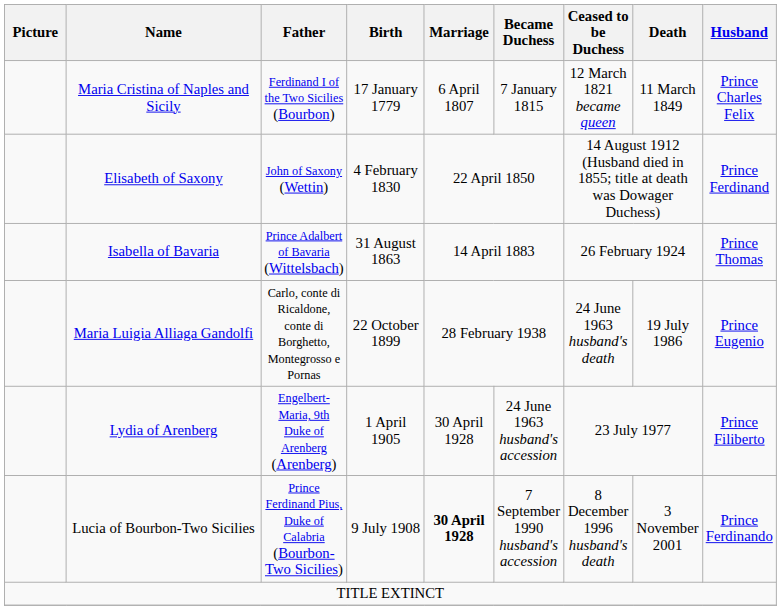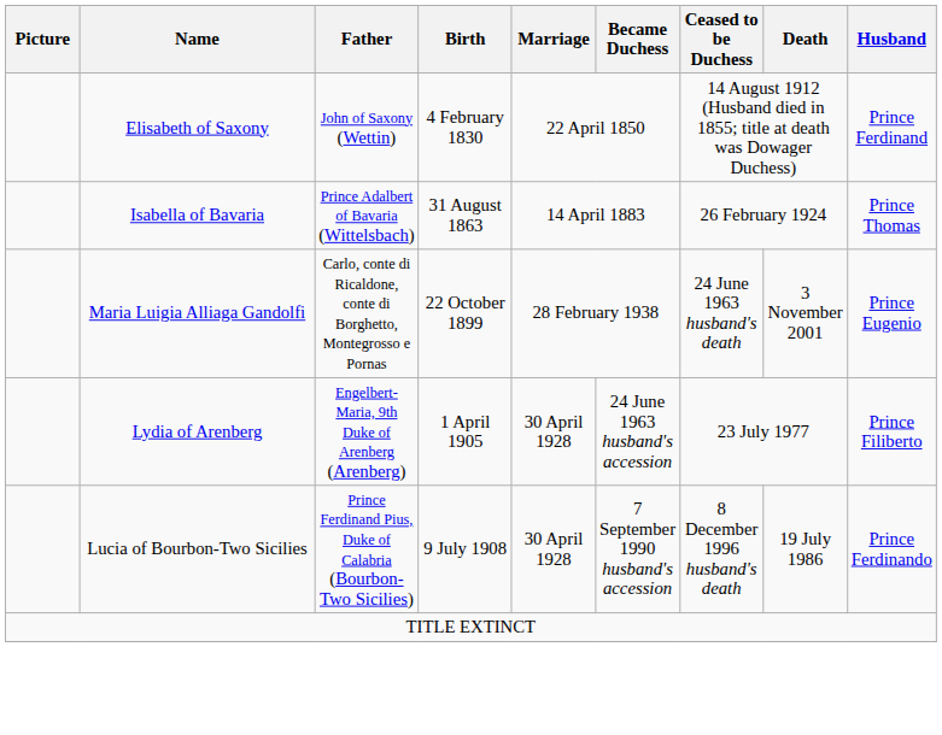- row: Maria Cristina of Naples and Sicily | Ferdinand I of the Two Sicilies (Bourbon) | 17 January 1779 | 6 April 1807 | 7 January 1815 | 12 March 1821 became queen | 11 March 1849 | Prince Charles Felix
Maria Luigia Alliaga Gandolfi | Death: 19 July 1986 -> 3 November 2001
Lucia of Bourbon-Two Sicilies | Marriage: bold -> normal
Lucia of Bourbon-Two Sicilies | Death: 3 November 2001 -> 19 July 1986
